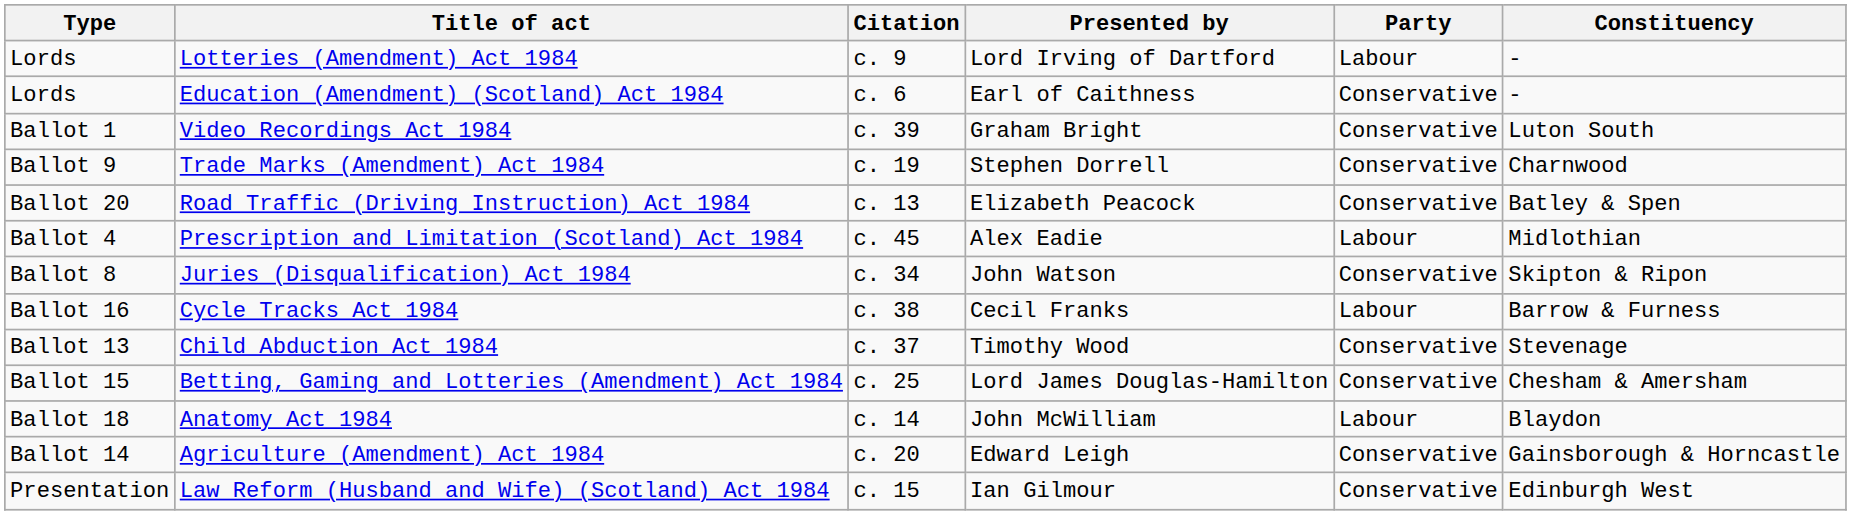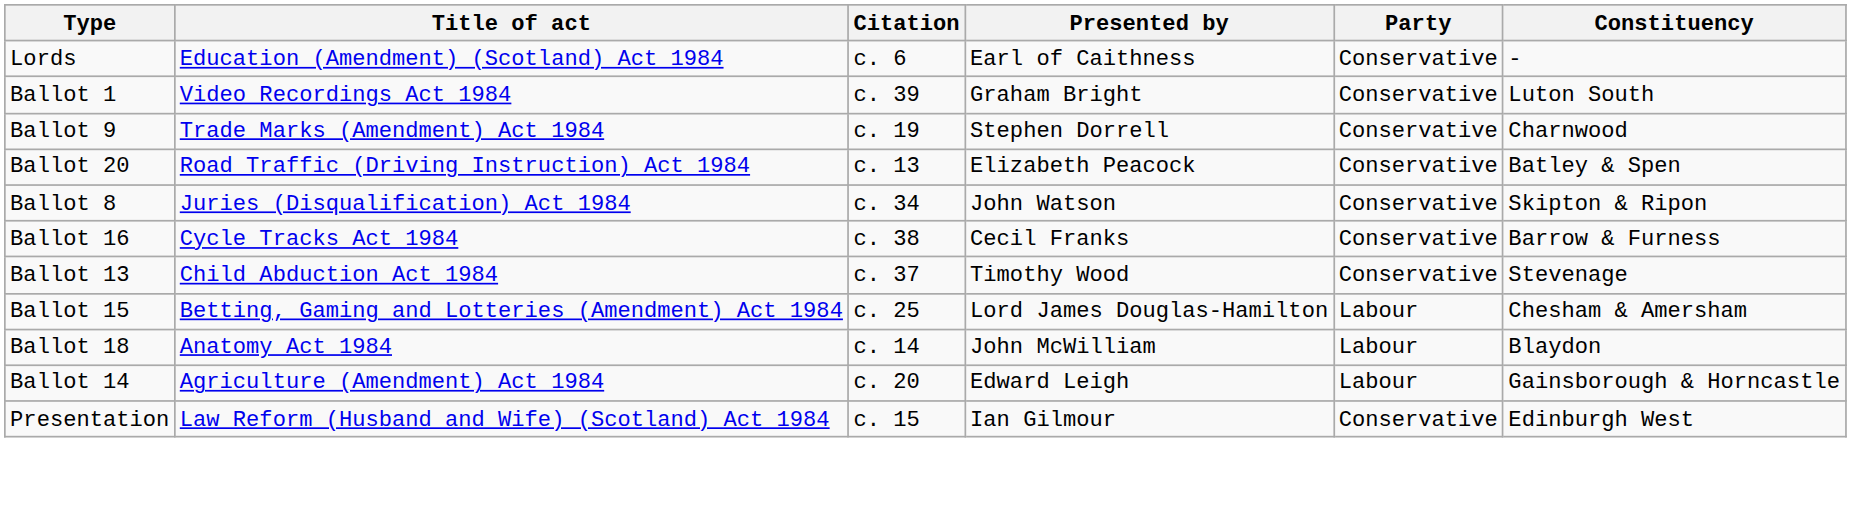- row: Lords | Lotteries (Amendment) Act 1984 | c. 9 | Lord Irving of Dartford | Labour | -
- row: Ballot 4 | Prescription and Limitation (Scotland) Act 1984 | c. 45 | Alex Eadie | Labour | Midlothian
Cycle Tracks Act 1984 | Party: Labour -> Conservative
Betting, Gaming and Lotteries (Amendment) Act 1984 | Party: Conservative -> Labour
Agriculture (Amendment) Act 1984 | Party: Conservative -> Labour
